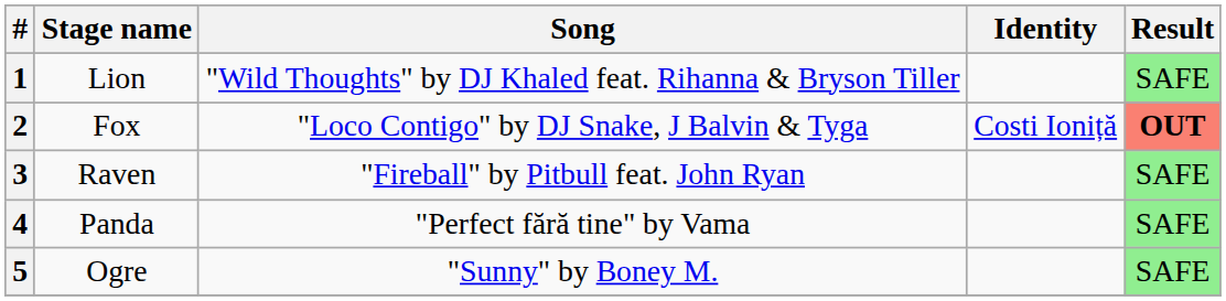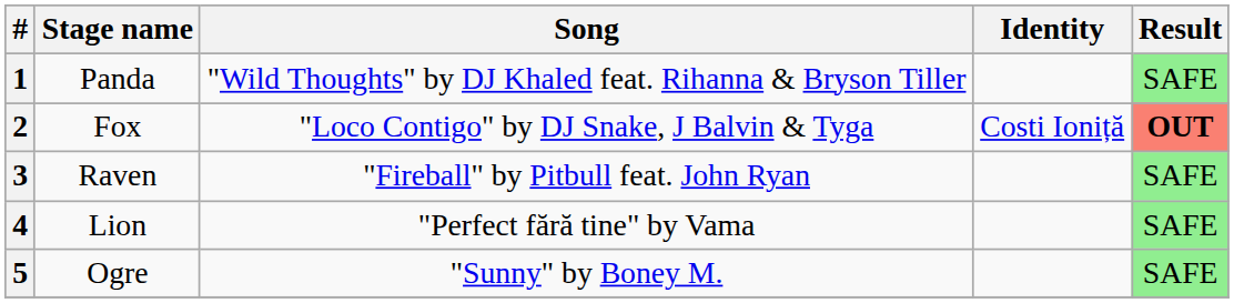1 | Stage name: Lion -> Panda
4 | Stage name: Panda -> Lion
